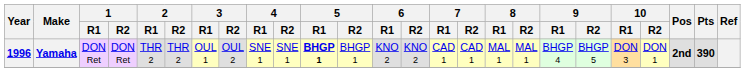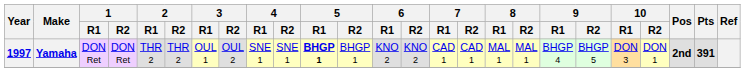Yamaha | Year: 1996 -> 1997
Yamaha | Pts: 390 -> 391
